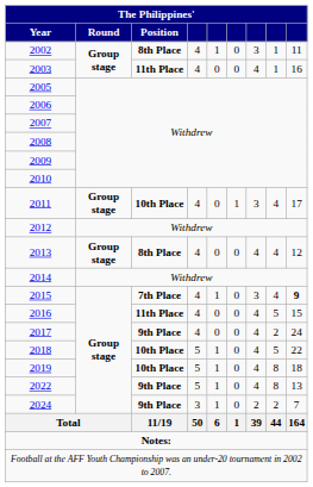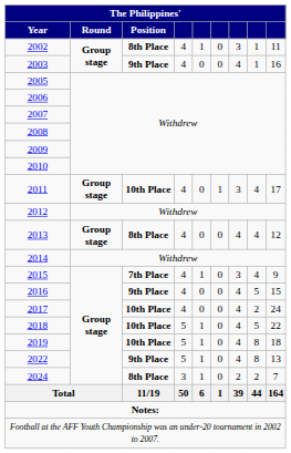2003 | Position: 11th Place -> 9th Place
2015 | column 9: bold -> normal
2016 | Position: 11th Place -> 9th Place
2017 | Position: 9th Place -> 10th Place
2024 | Position: 9th Place -> 8th Place
